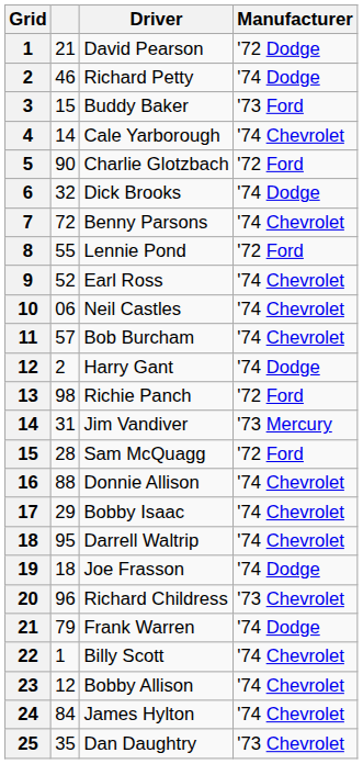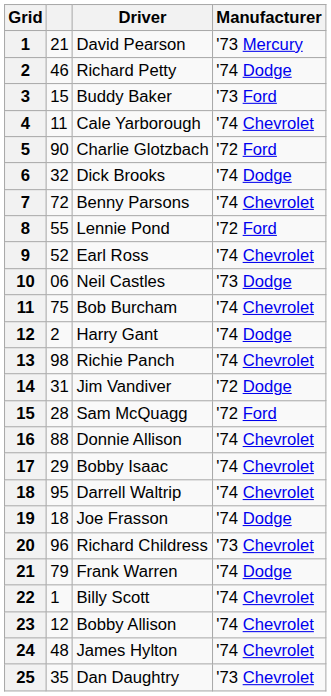David Pearson | Manufacturer: '72 Dodge -> '73 Mercury
Cale Yarborough | column 2: 14 -> 11
Neil Castles | Manufacturer: '74 Chevrolet -> '73 Dodge
Bob Burcham | column 2: 57 -> 75
Richie Panch | Manufacturer: '72 Ford -> '74 Chevrolet
Jim Vandiver | Manufacturer: '73 Mercury -> '72 Dodge
James Hylton | column 2: 84 -> 48
